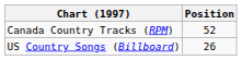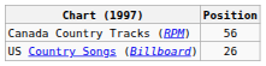Canada Country Tracks (RPM) | Position: 52 -> 56
